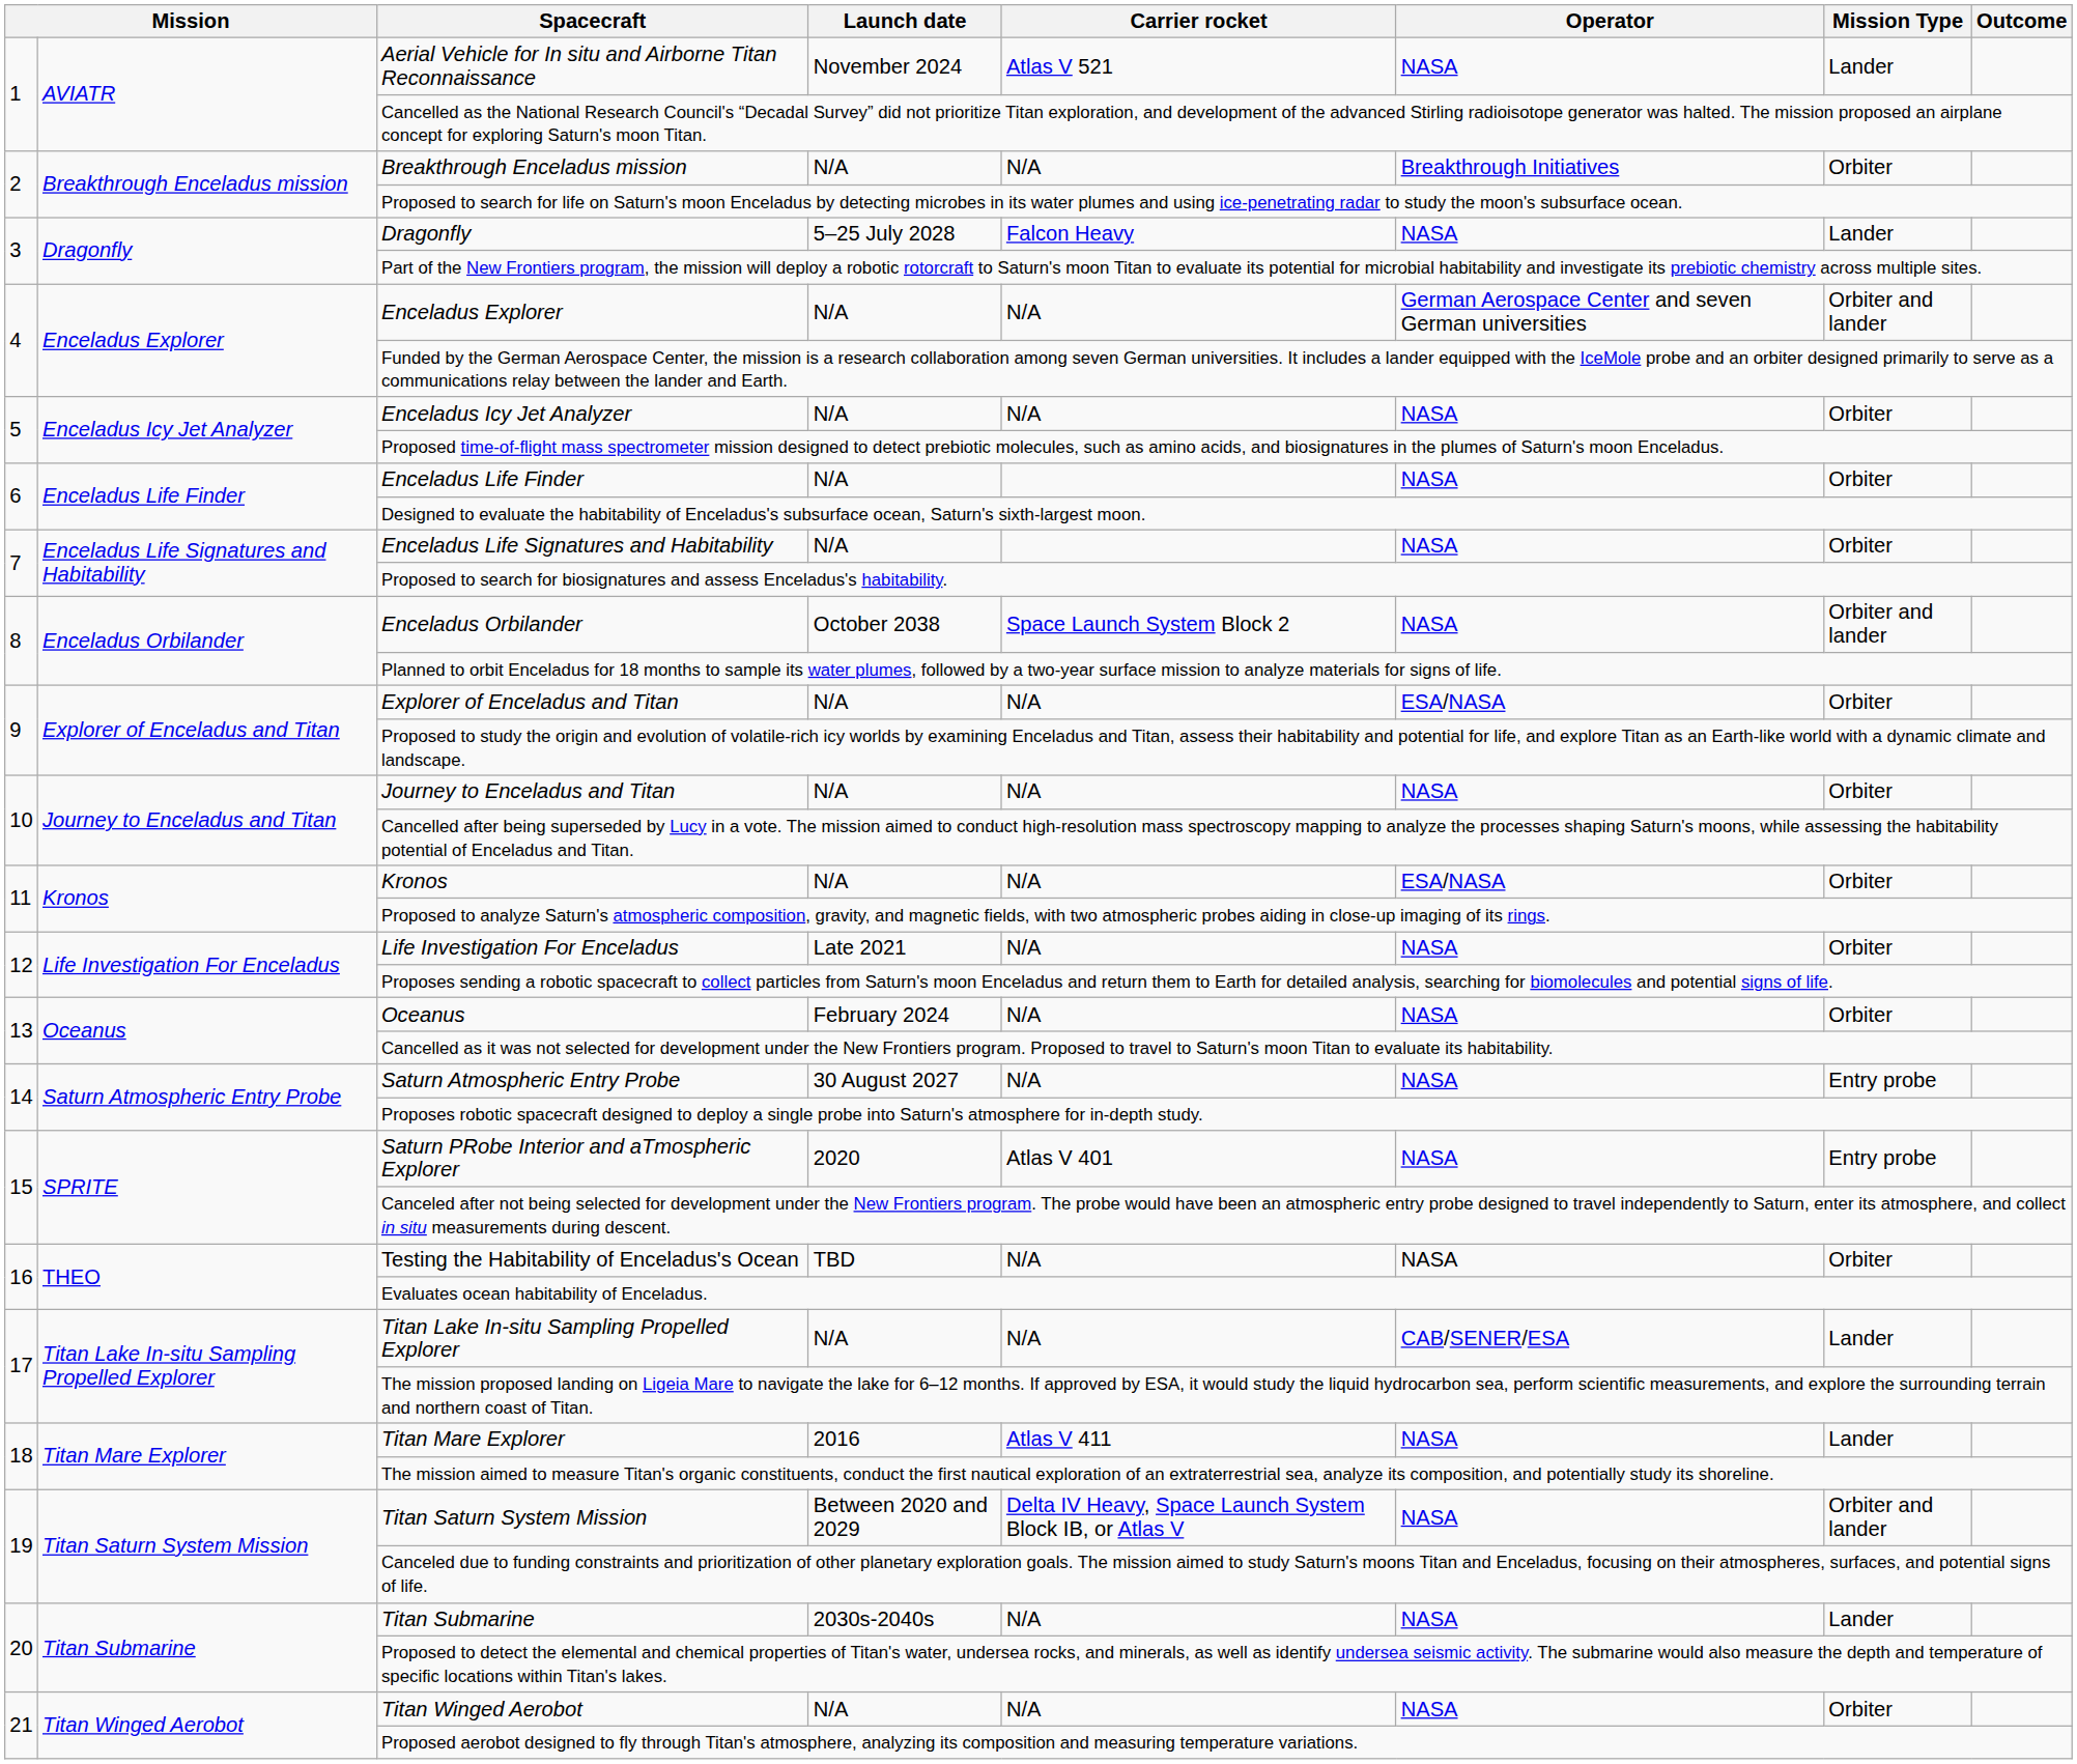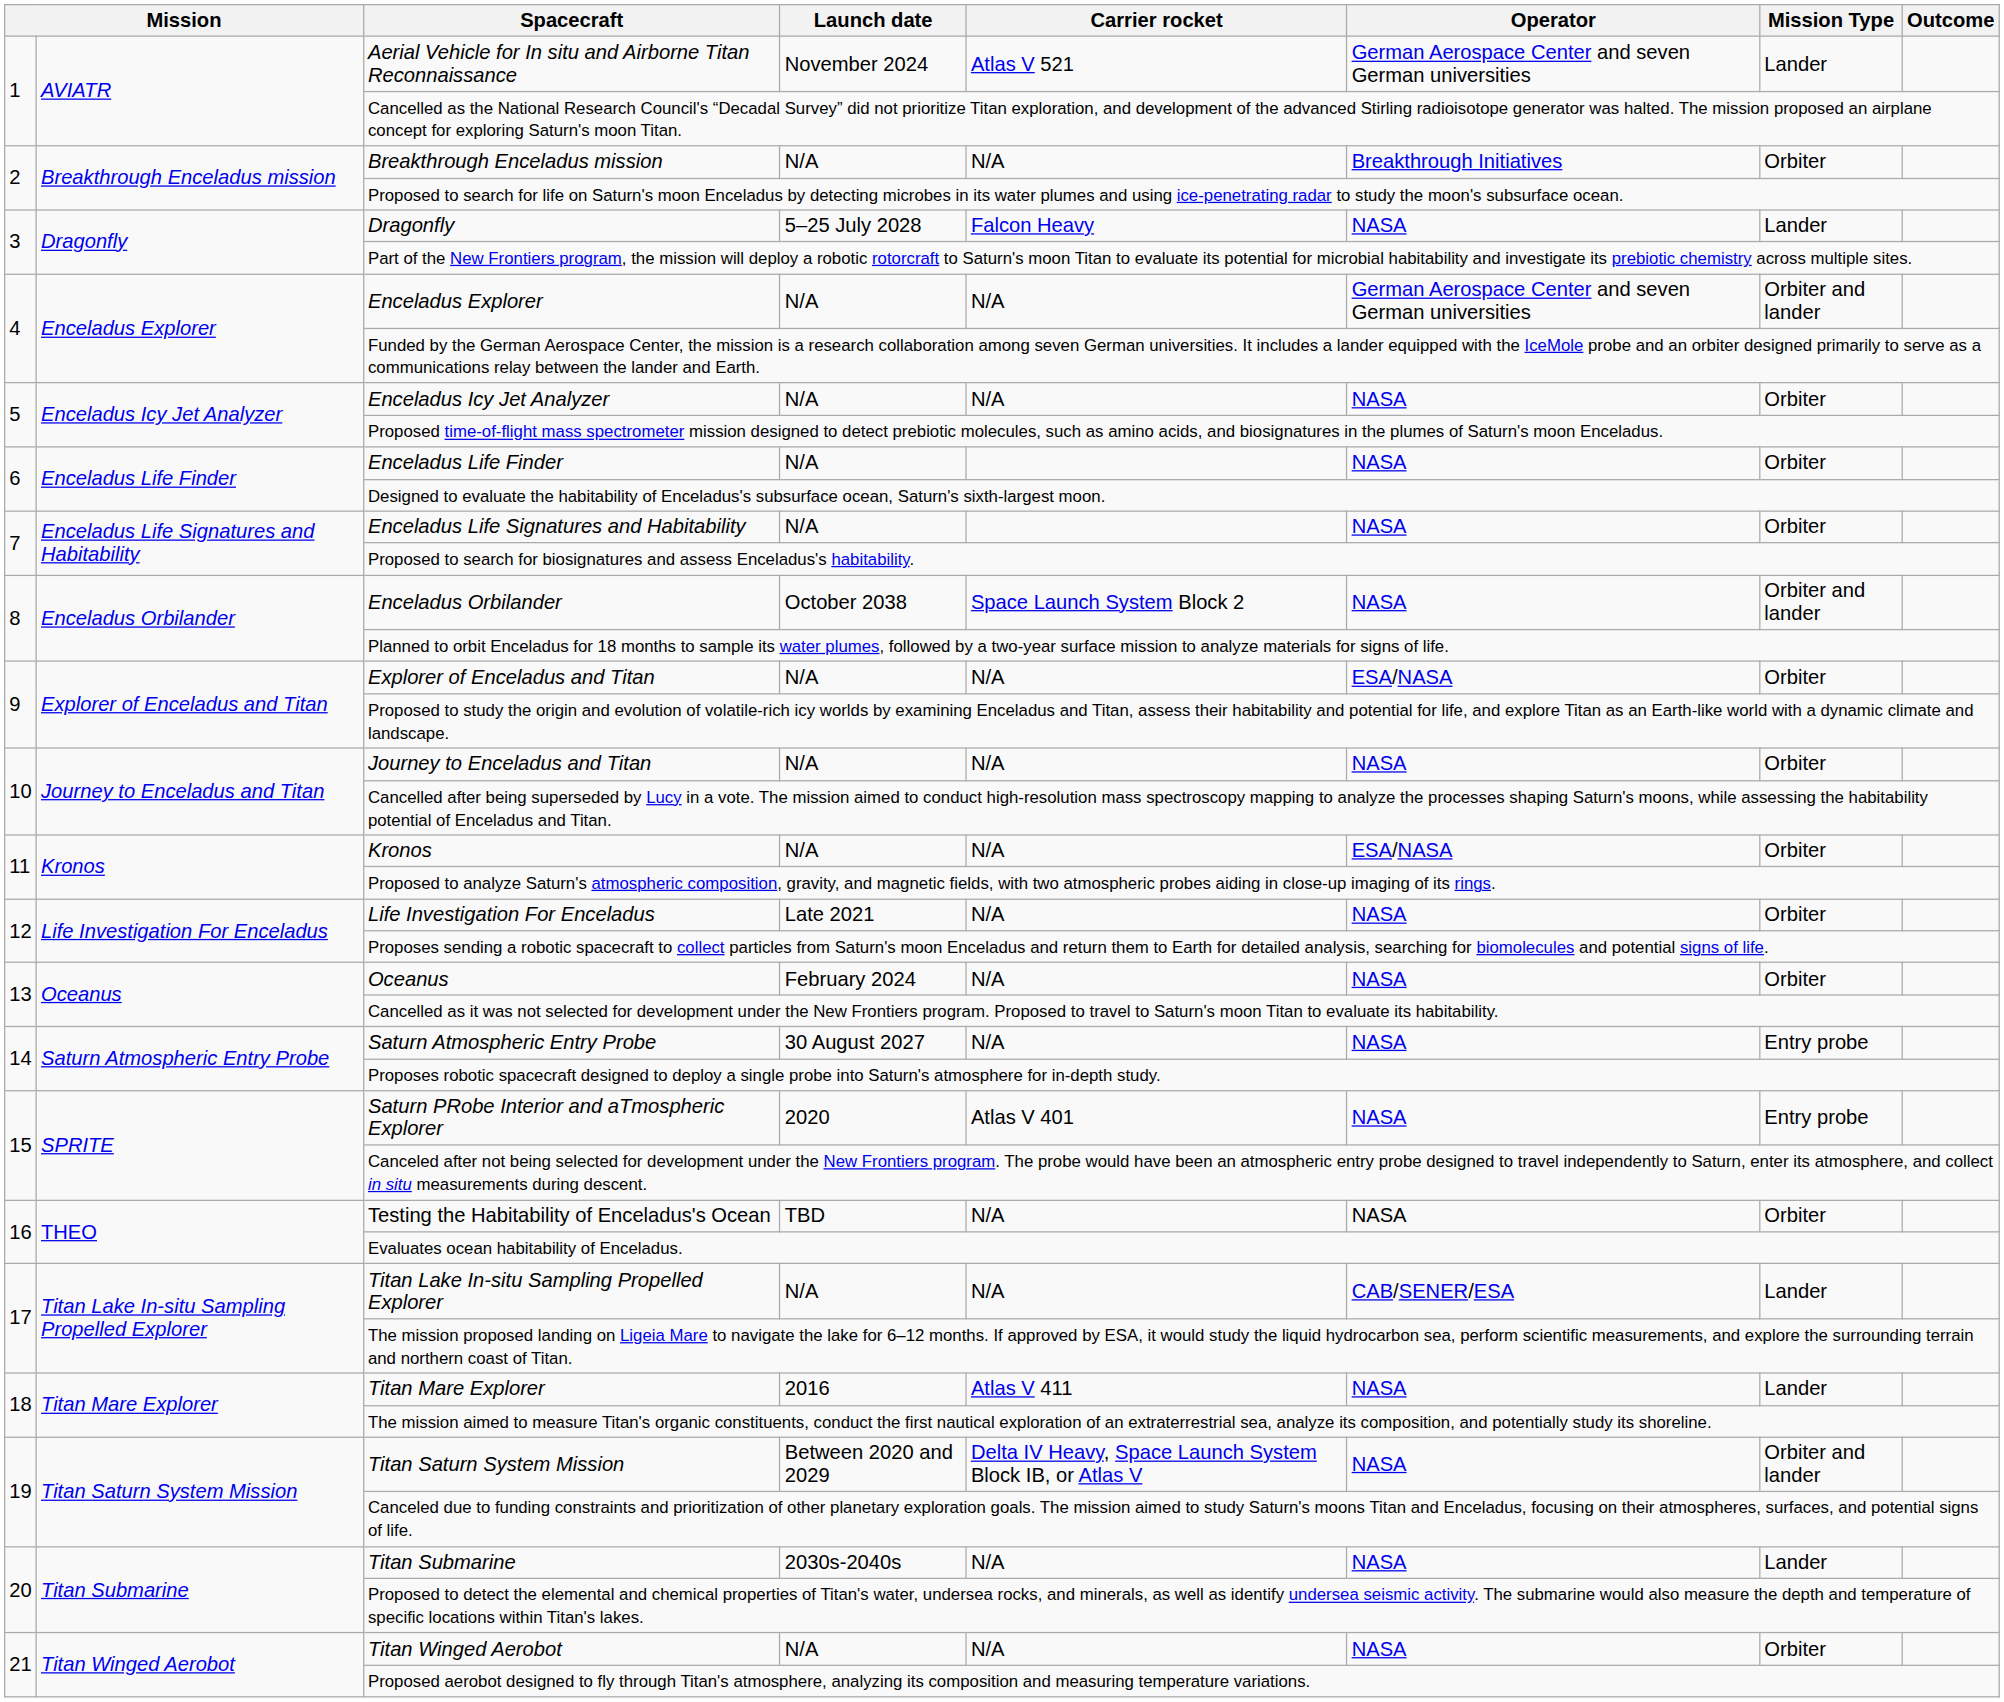Aerial Vehicle for In situ and Airborne Titan Reconnaissance | Operator: NASA -> German Aerospace Center and seven German universities
